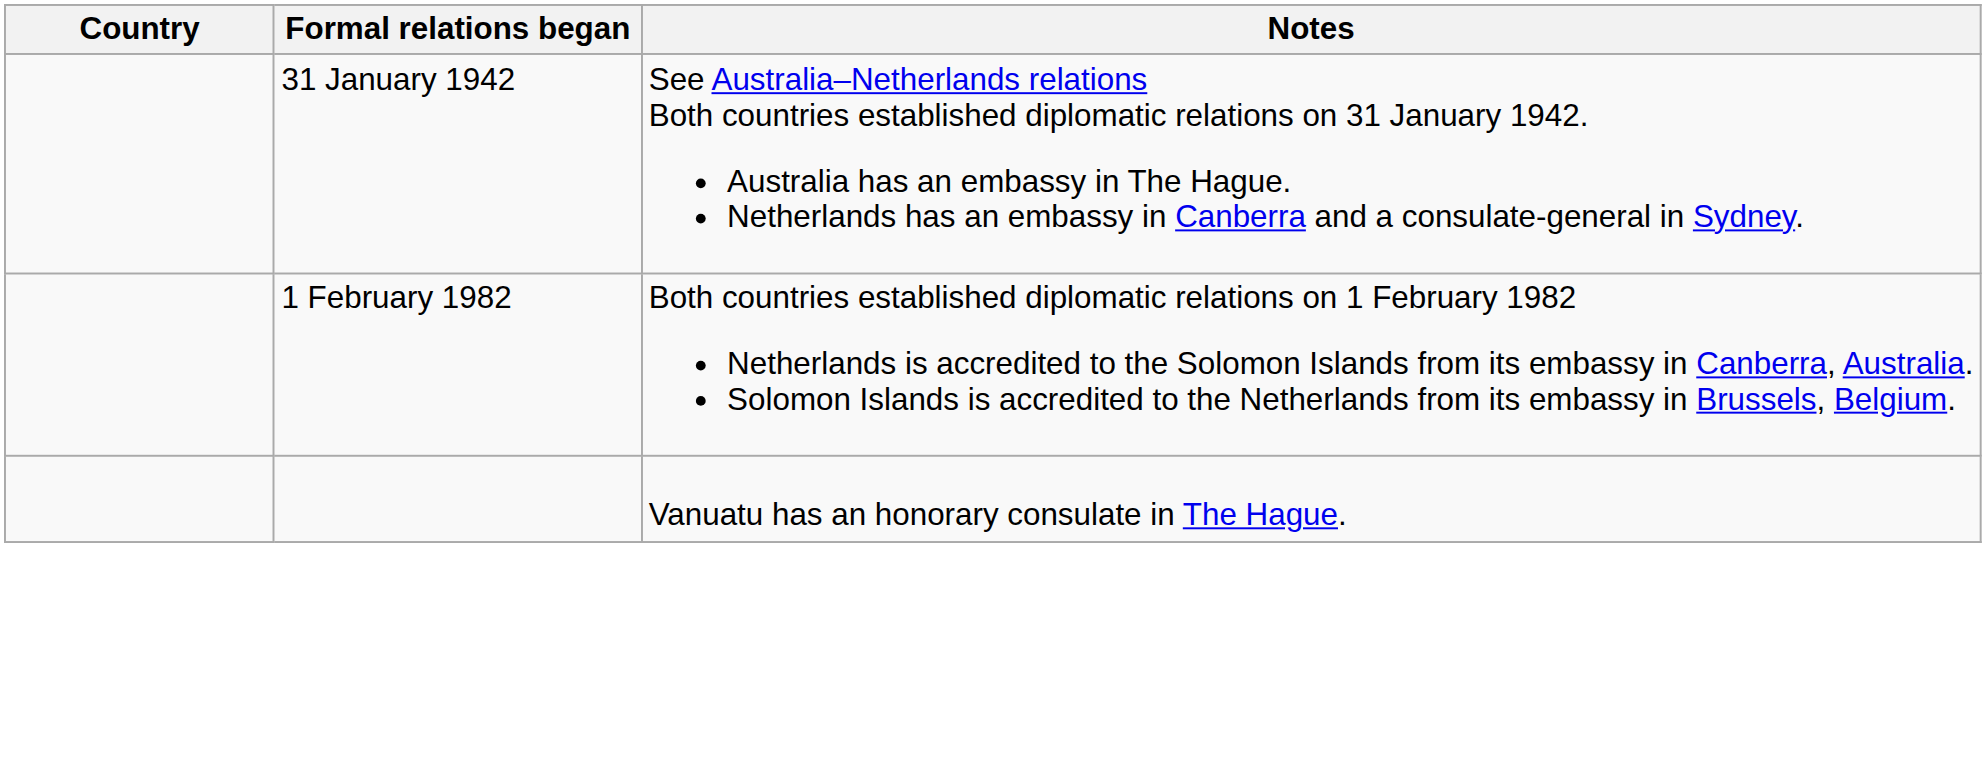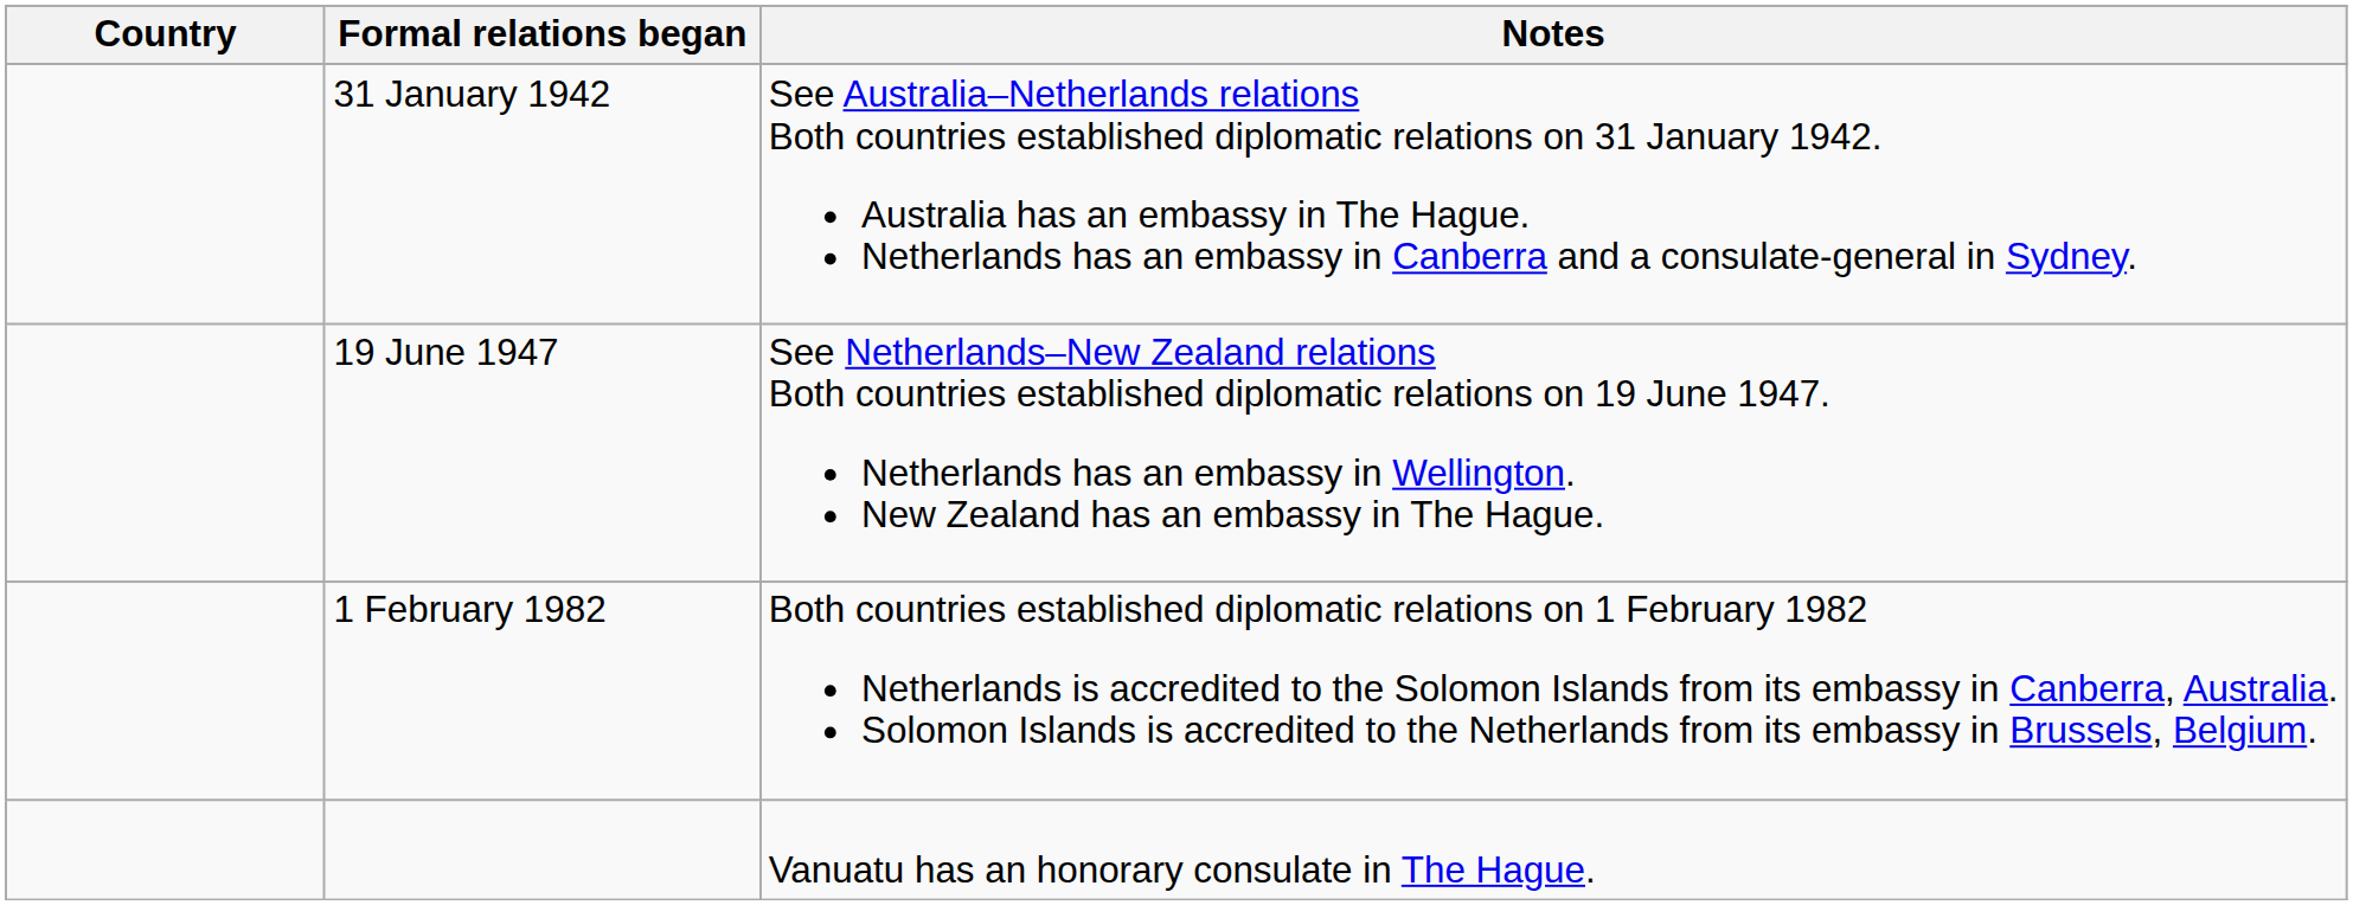+ row: 19 June 1947 | See Netherlands–New Zealand relations Both countries established diplomatic relations on 19 June 1947. Netherlands has an embassy in Wellington. New Zealand has an embassy in The Hague.
